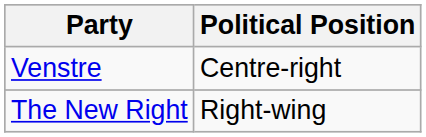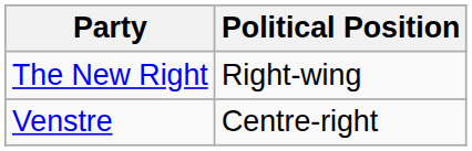rows swapped: The New Right <-> Venstre
